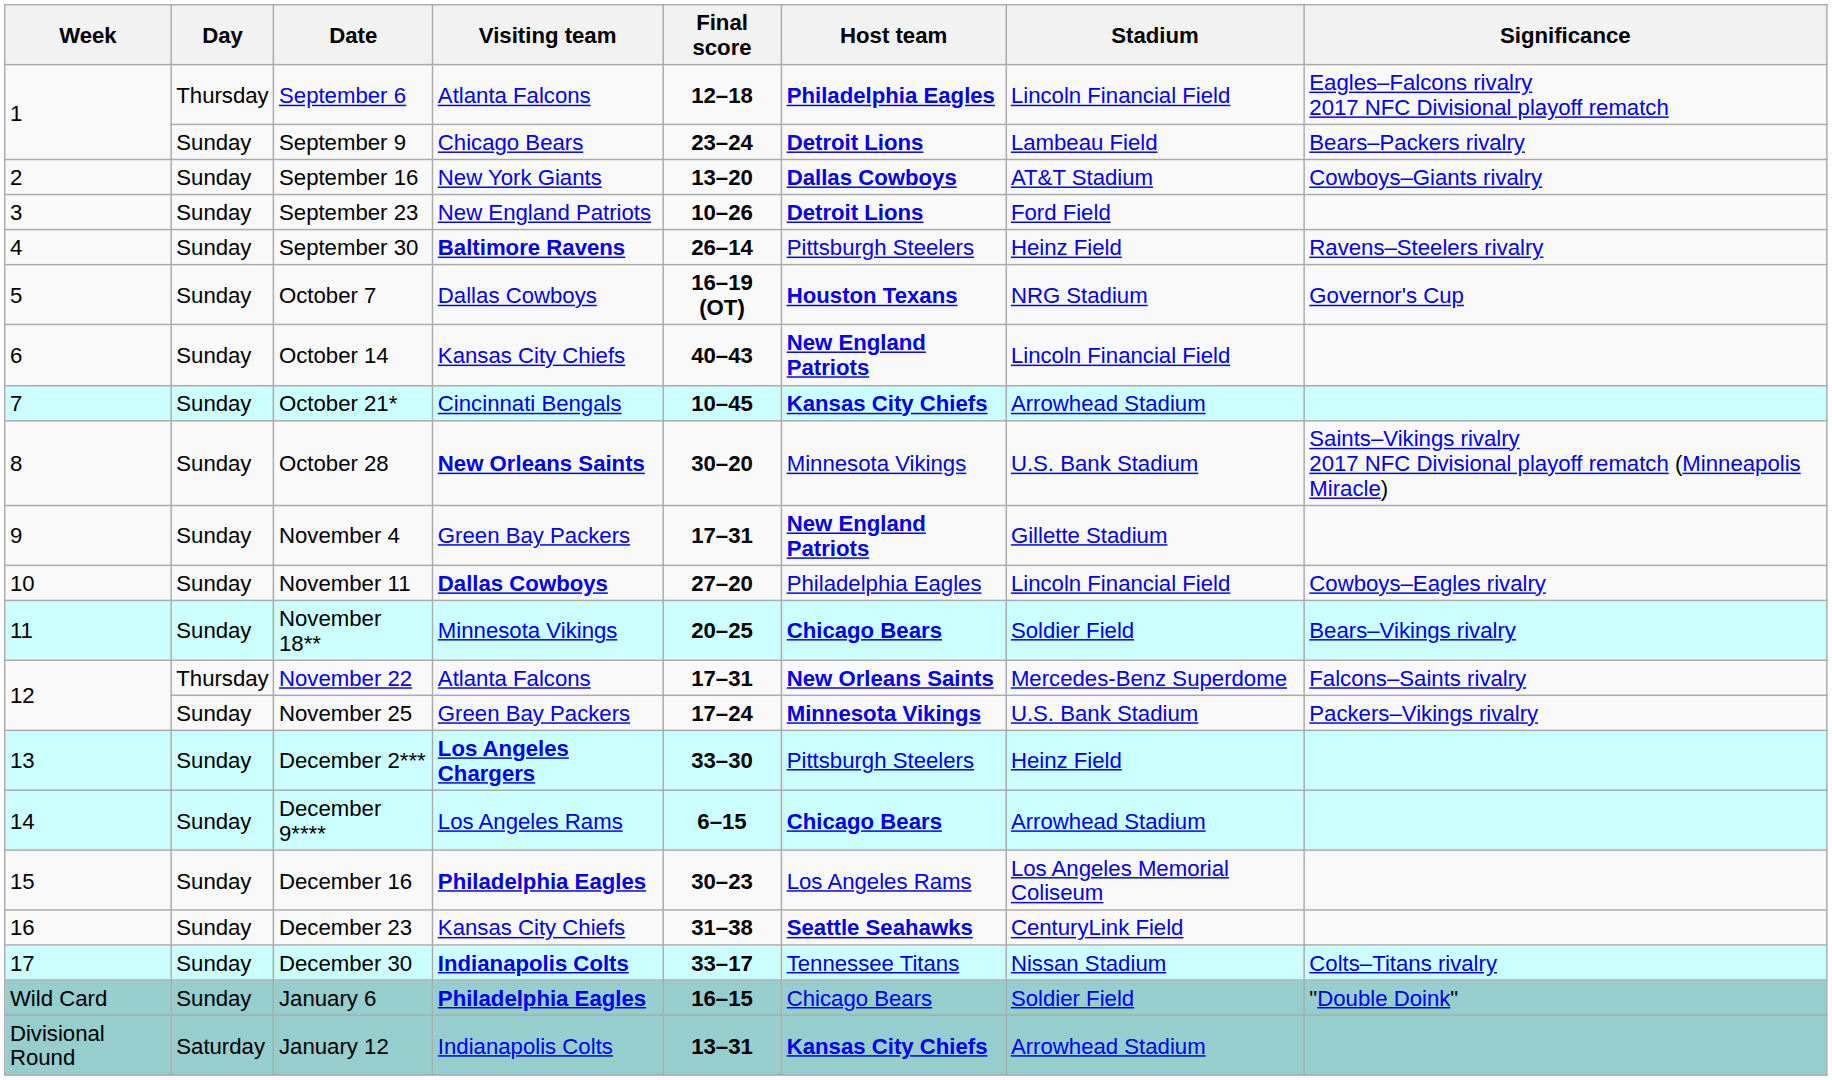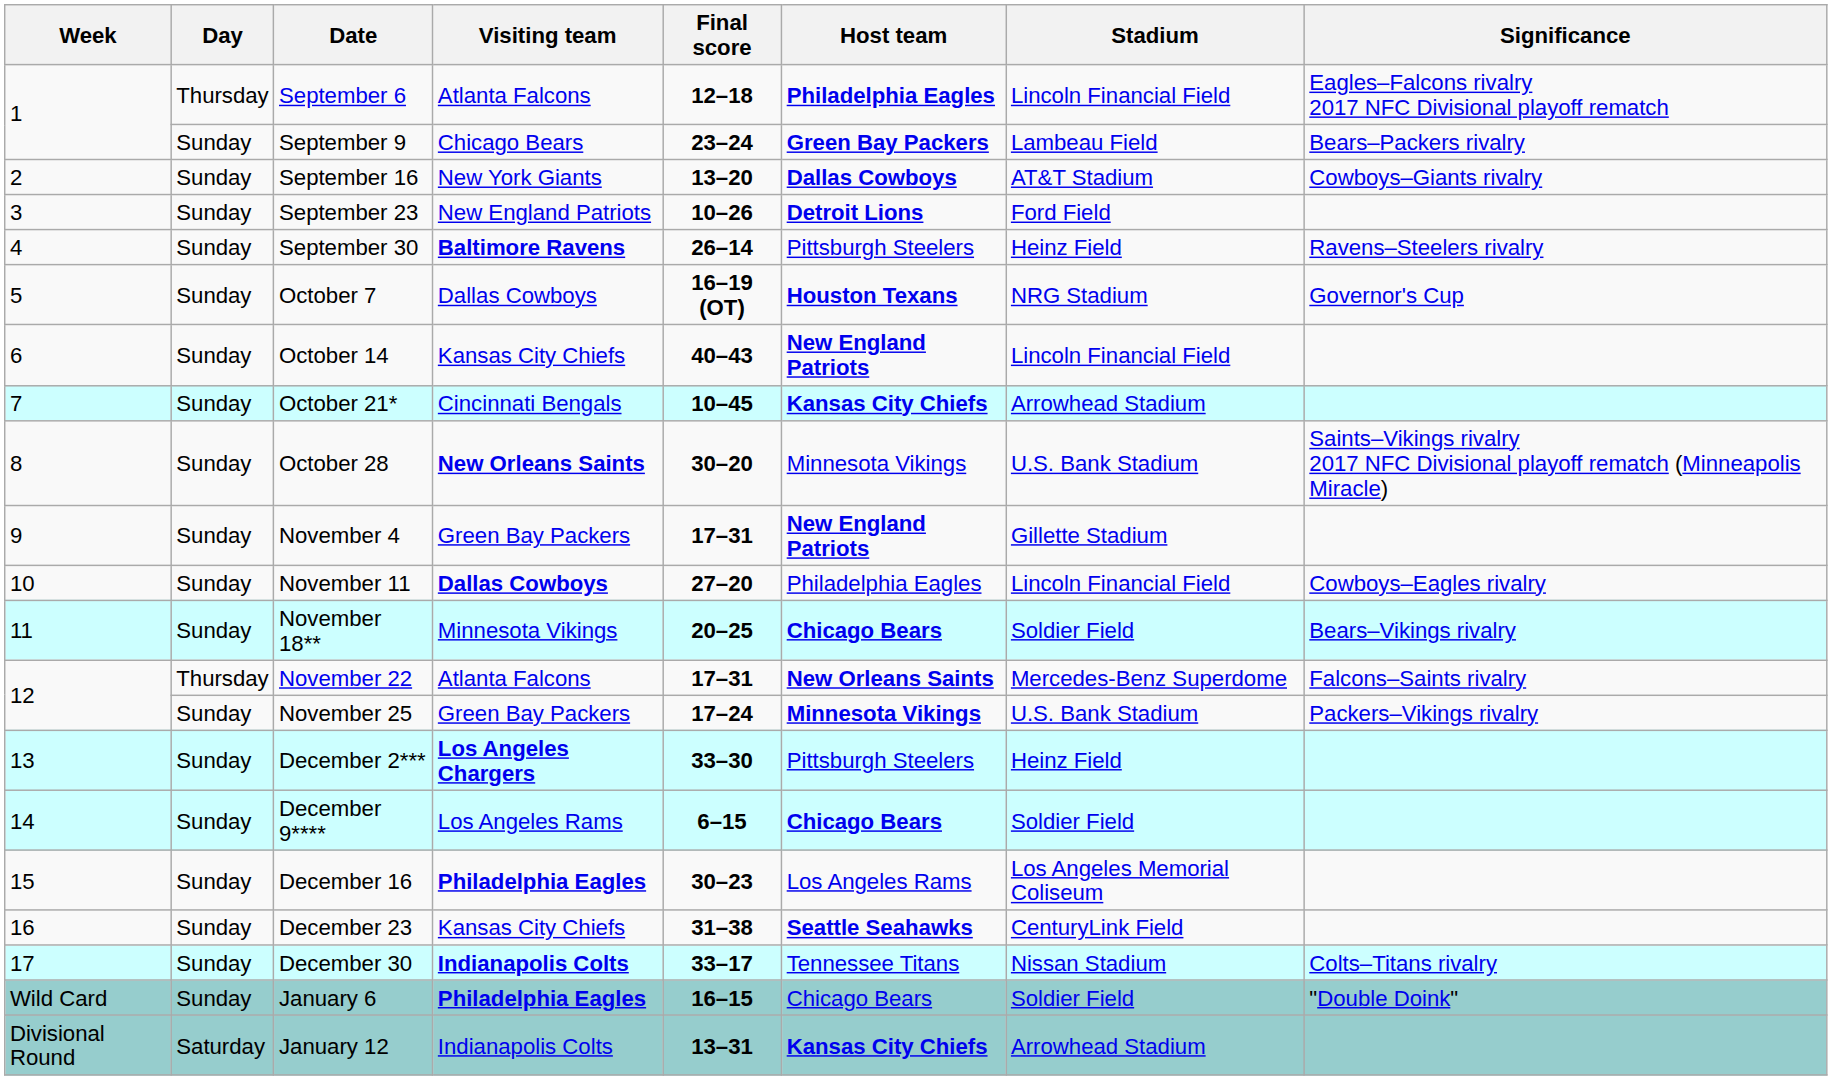September 9 | Host team: Detroit Lions -> Green Bay Packers
December 9**** | Stadium: Arrowhead Stadium -> Soldier Field
